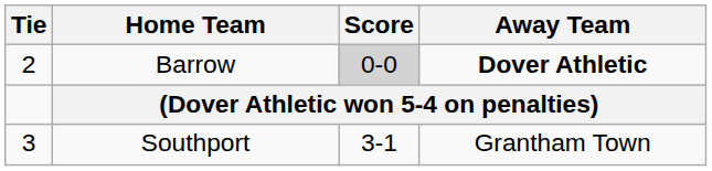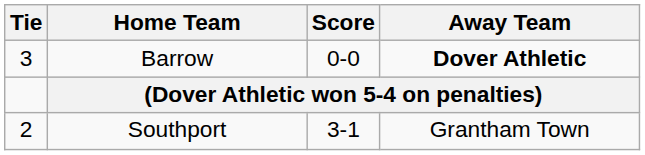Barrow | Tie: 2 -> 3
Barrow | Score: lightgrey background -> no background
Southport | Tie: 3 -> 2
